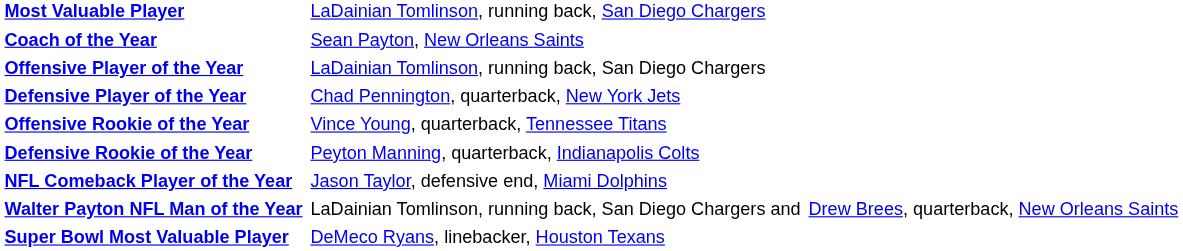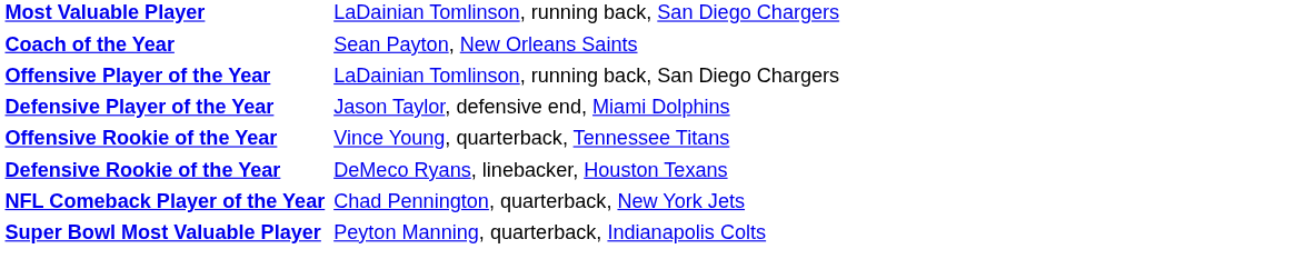Defensive Player of the Year | column 2: Chad Pennington, quarterback, New York Jets -> Jason Taylor, defensive end, Miami Dolphins
Defensive Rookie of the Year | column 2: Peyton Manning, quarterback, Indianapolis Colts -> DeMeco Ryans, linebacker, Houston Texans
NFL Comeback Player of the Year | column 2: Jason Taylor, defensive end, Miami Dolphins -> Chad Pennington, quarterback, New York Jets
- row: Walter Payton NFL Man of the Year | LaDainian Tomlinson, running back, San Diego Chargers and | Drew Brees, quarterback, New Orleans Saints
Super Bowl Most Valuable Player | column 2: DeMeco Ryans, linebacker, Houston Texans -> Peyton Manning, quarterback, Indianapolis Colts
